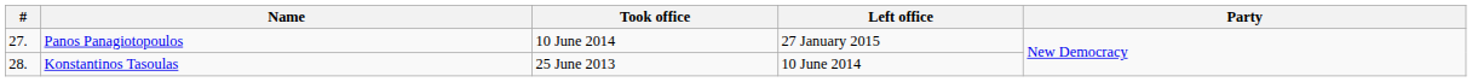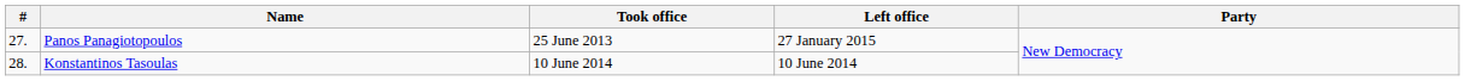Panos Panagiotopoulos | Took office: 10 June 2014 -> 25 June 2013
Konstantinos Tasoulas | Took office: 25 June 2013 -> 10 June 2014
